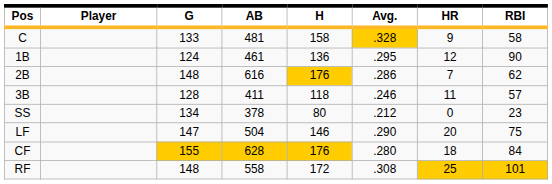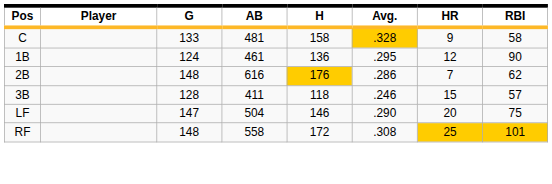3B | HR: 11 -> 15
- row: SS | 134 | 378 | 80 | .212 | 0 | 23
- row: CF | 155 | 628 | 176 | .280 | 18 | 84
